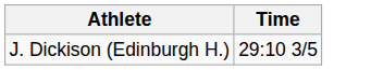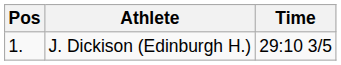+ column: Pos | 1.
